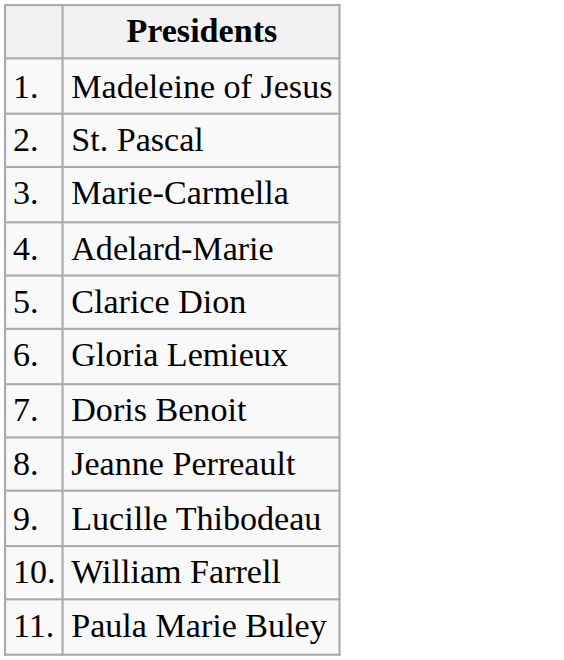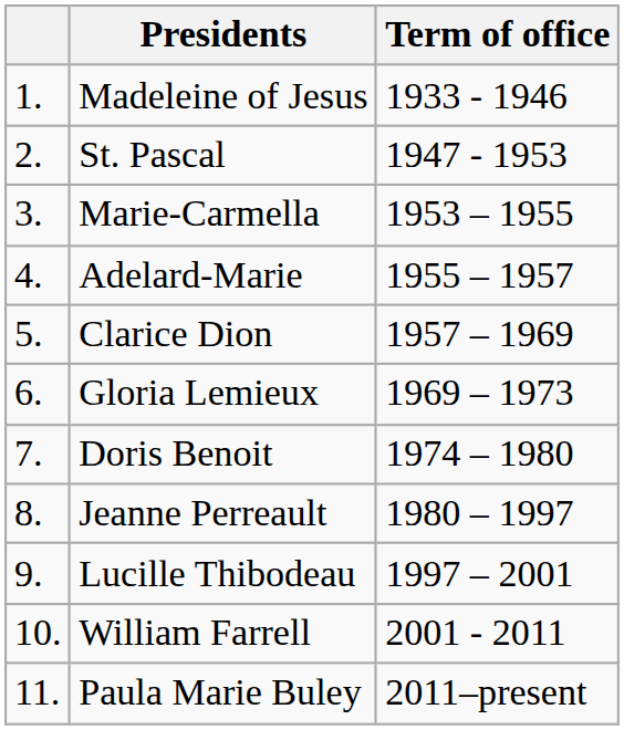+ column: Term of office | 1933 - 1946 | 1947 - 1953 | 1953 – 1955 | 1955 – 1957 | 1957 – 1969 | 1969 – 1973 | 1974 – 1980 | 1980 – 1997 | 1997 – 2001 | 2001 - 2011 | 2011–present
